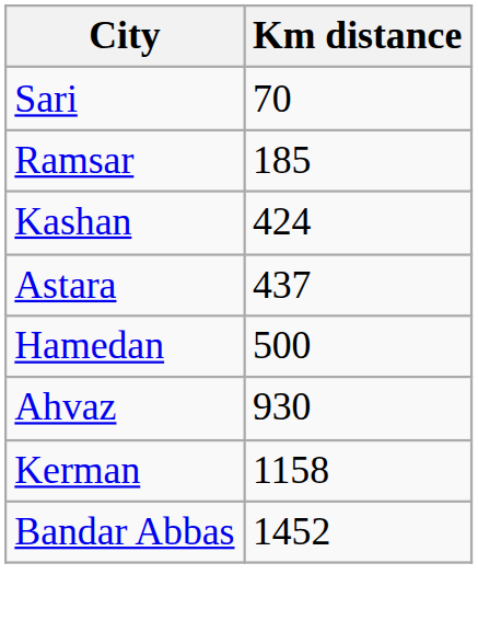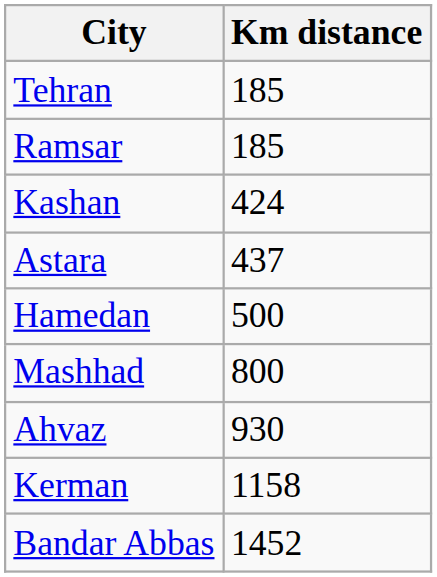- row: Sari | 70
+ row: Tehran | 185
+ row: Mashhad | 800
